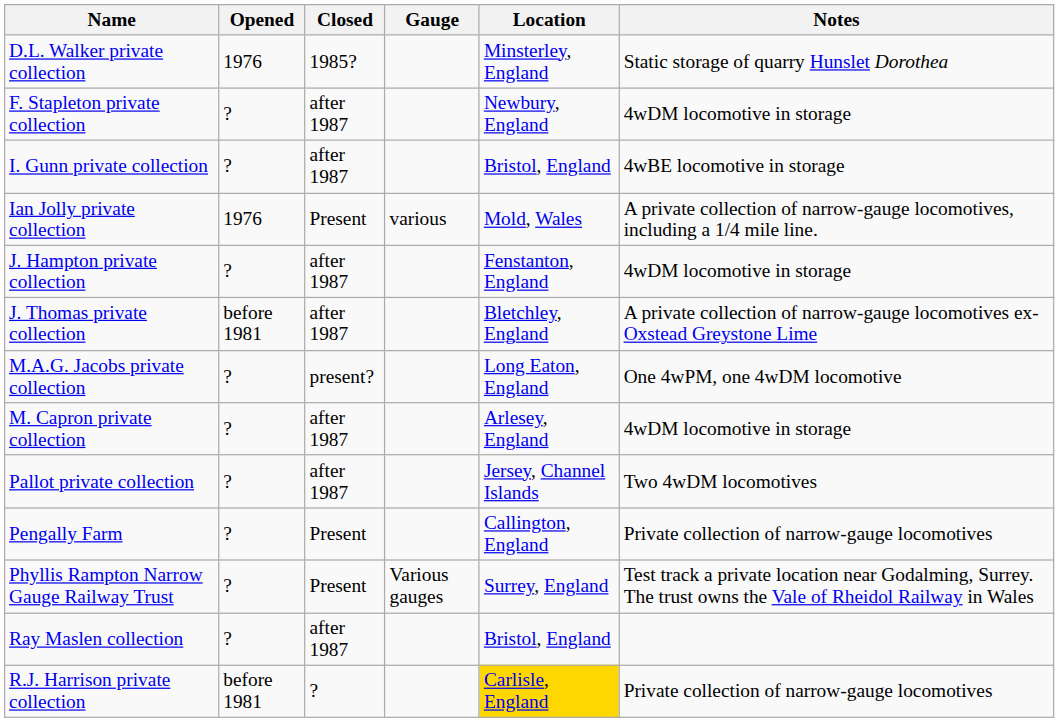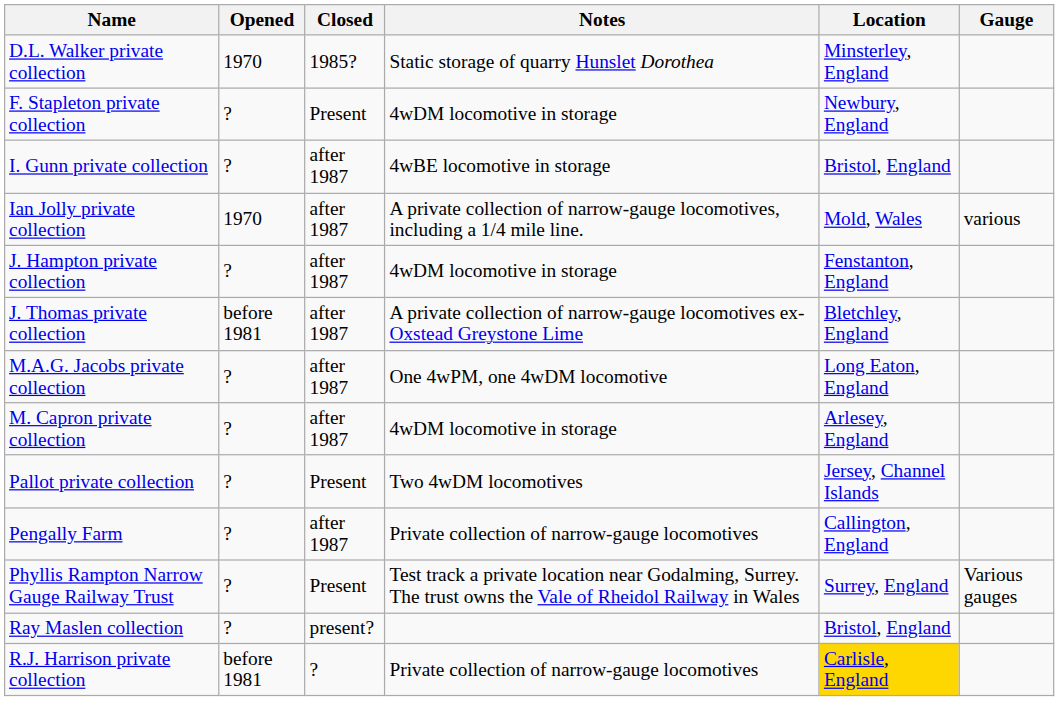columns swapped: Gauge <-> Notes
D.L. Walker private collection | Opened: 1976 -> 1970
F. Stapleton private collection | Closed: after 1987 -> Present
Ian Jolly private collection | Opened: 1976 -> 1970
Ian Jolly private collection | Closed: Present -> after 1987
M.A.G. Jacobs private collection | Closed: present? -> after 1987
Pallot private collection | Closed: after 1987 -> Present
Pengally Farm | Closed: Present -> after 1987
Ray Maslen collection | Closed: after 1987 -> present?
